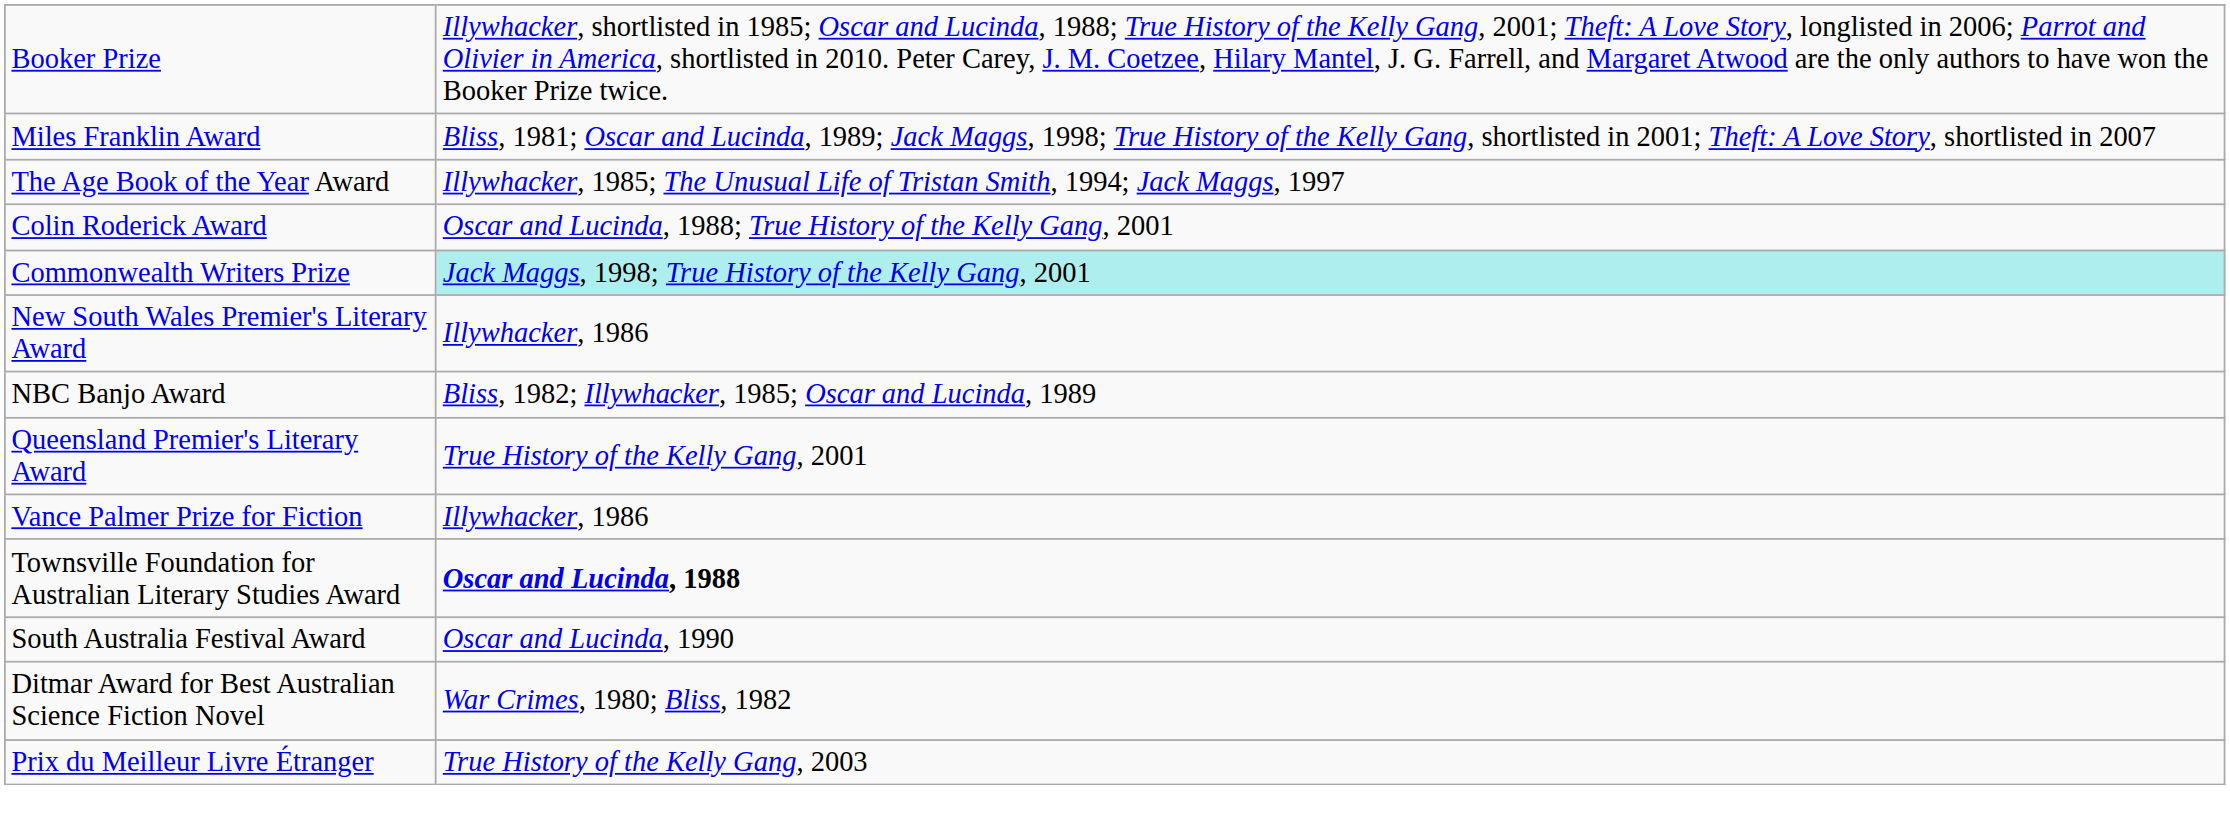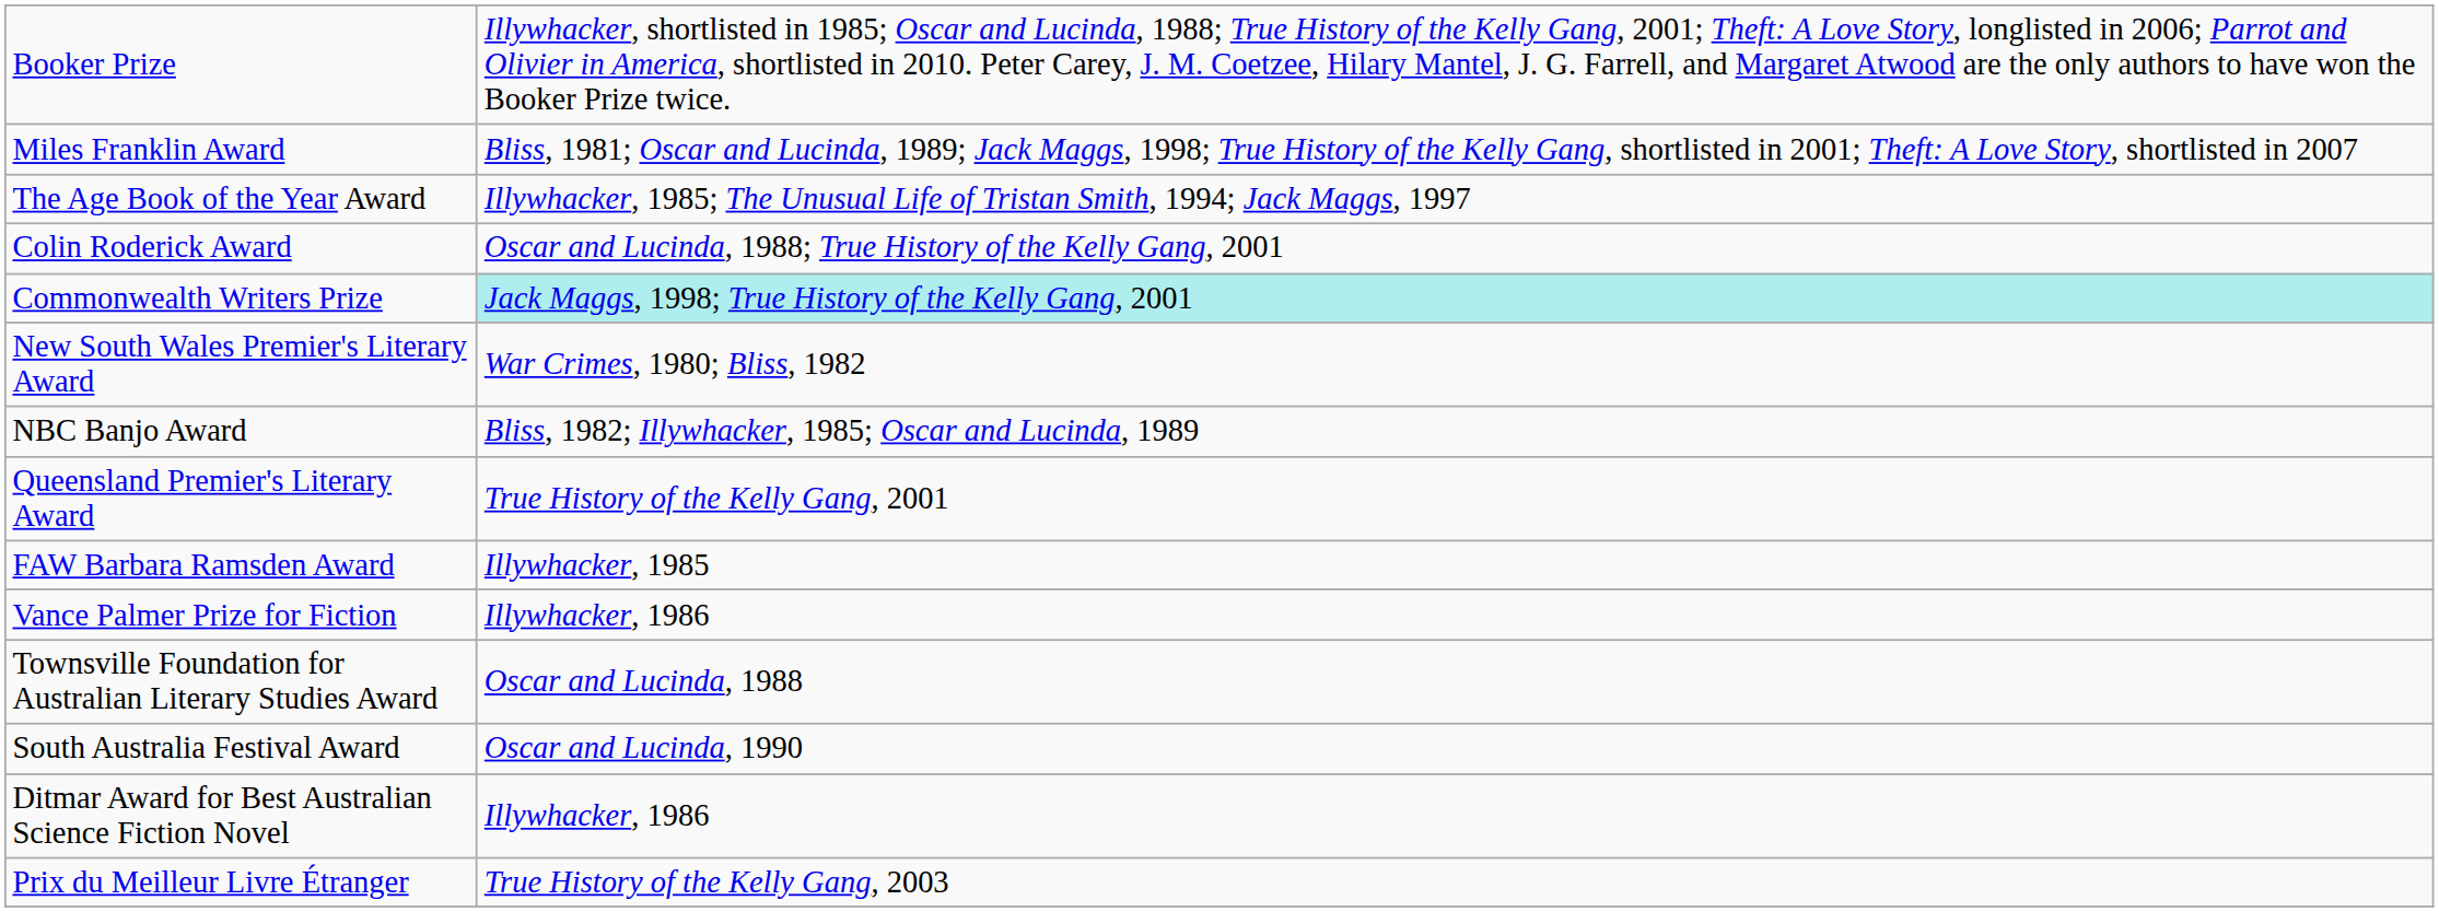New South Wales Premier's Literary Award | column 2: Illywhacker, 1986 -> War Crimes, 1980; Bliss, 1982
+ row: FAW Barbara Ramsden Award | Illywhacker, 1985
Townsville Foundation for Australian Literary Studies Award | column 2: bold -> normal
Ditmar Award for Best Australian Science Fiction Novel | column 2: War Crimes, 1980; Bliss, 1982 -> Illywhacker, 1986
